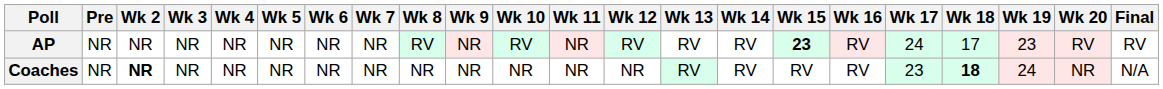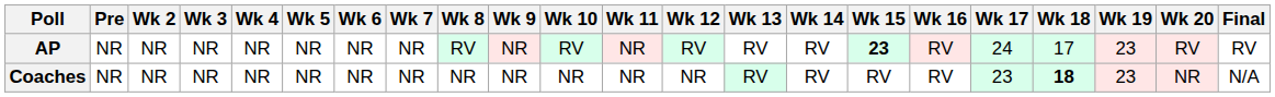Coaches | Wk 2: bold -> normal
Coaches | Wk 19: 24 -> 23
